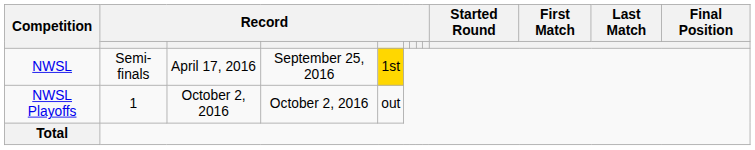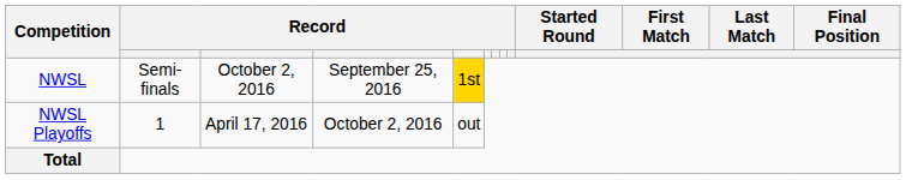NWSL | column 3: April 17, 2016 -> October 2, 2016
NWSL Playoffs | column 3: October 2, 2016 -> April 17, 2016
